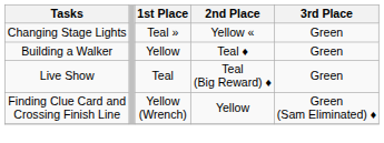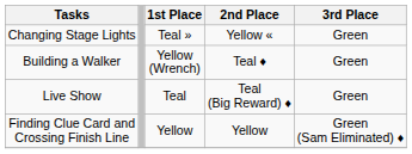Building a Walker | 1st Place: Yellow -> Yellow (Wrench)
Finding Clue Card and Crossing Finish Line | 1st Place: Yellow (Wrench) -> Yellow
